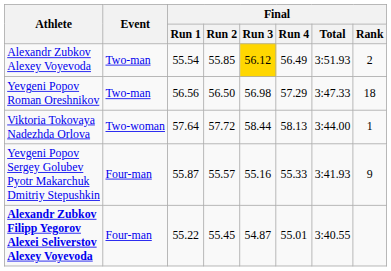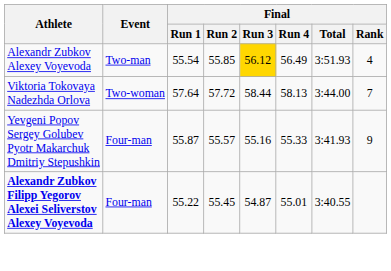Alexandr Zubkov Alexey Voyevoda | Final / Rank: 2 -> 4
- row: Yevgeni Popov Roman Oreshnikov | Two-man | 56.56 | 56.50 | 56.98 | 57.29 | 3:47.33 | 18
Viktoria Tokovaya Nadezhda Orlova | Final / Rank: 1 -> 7
